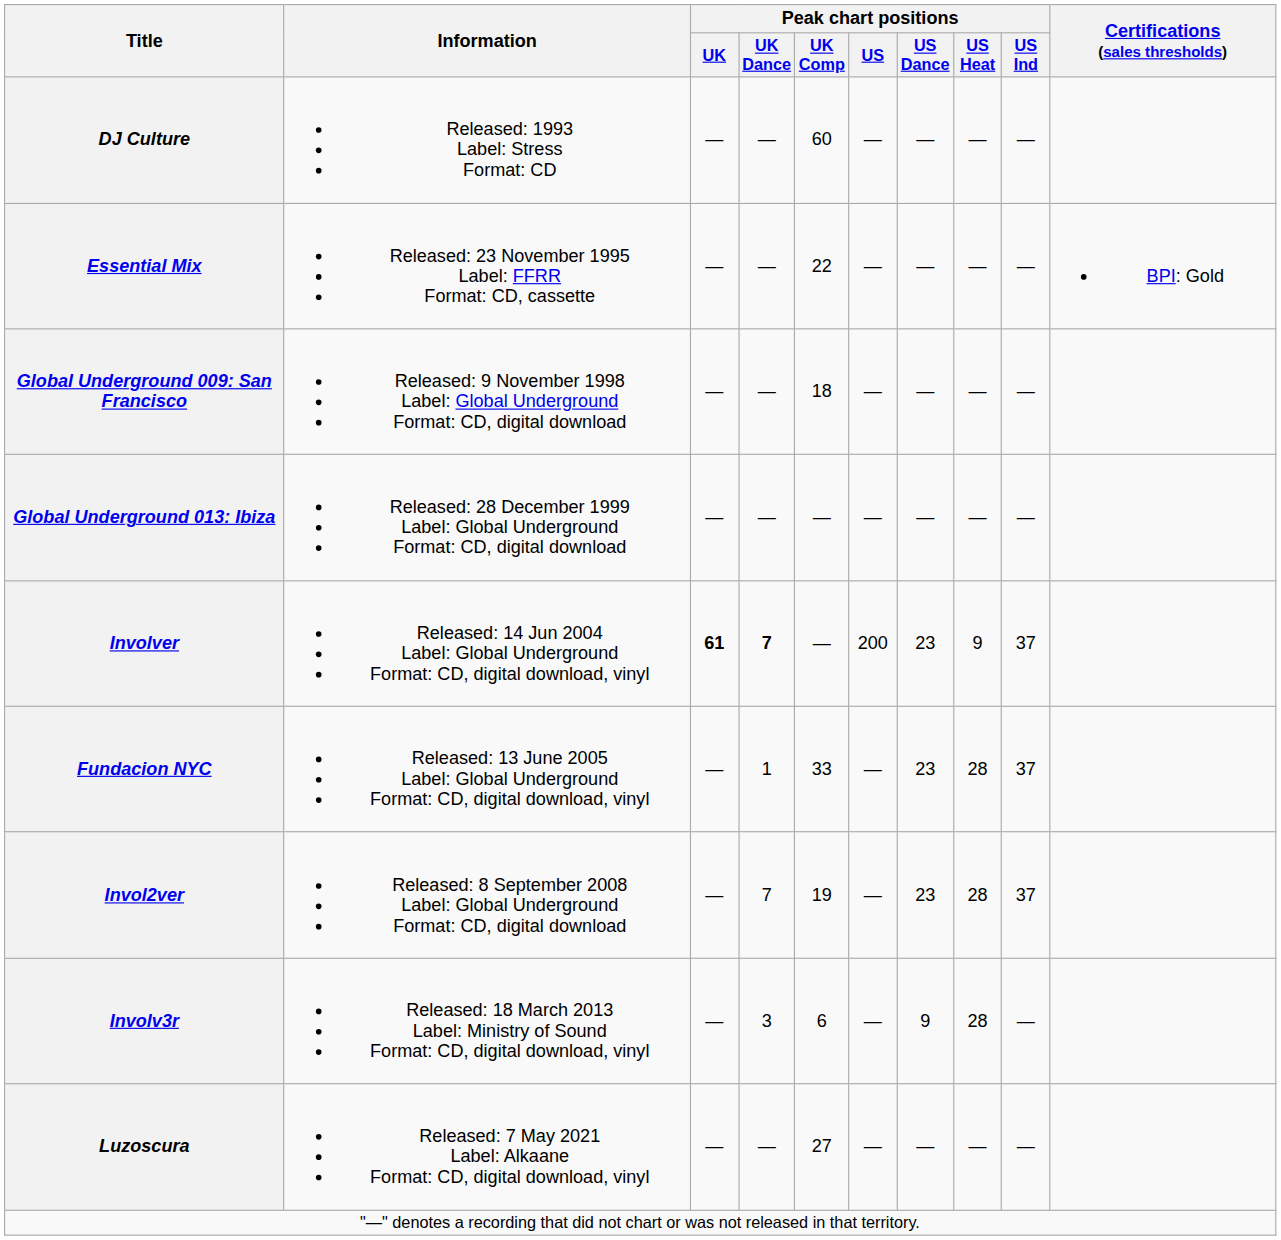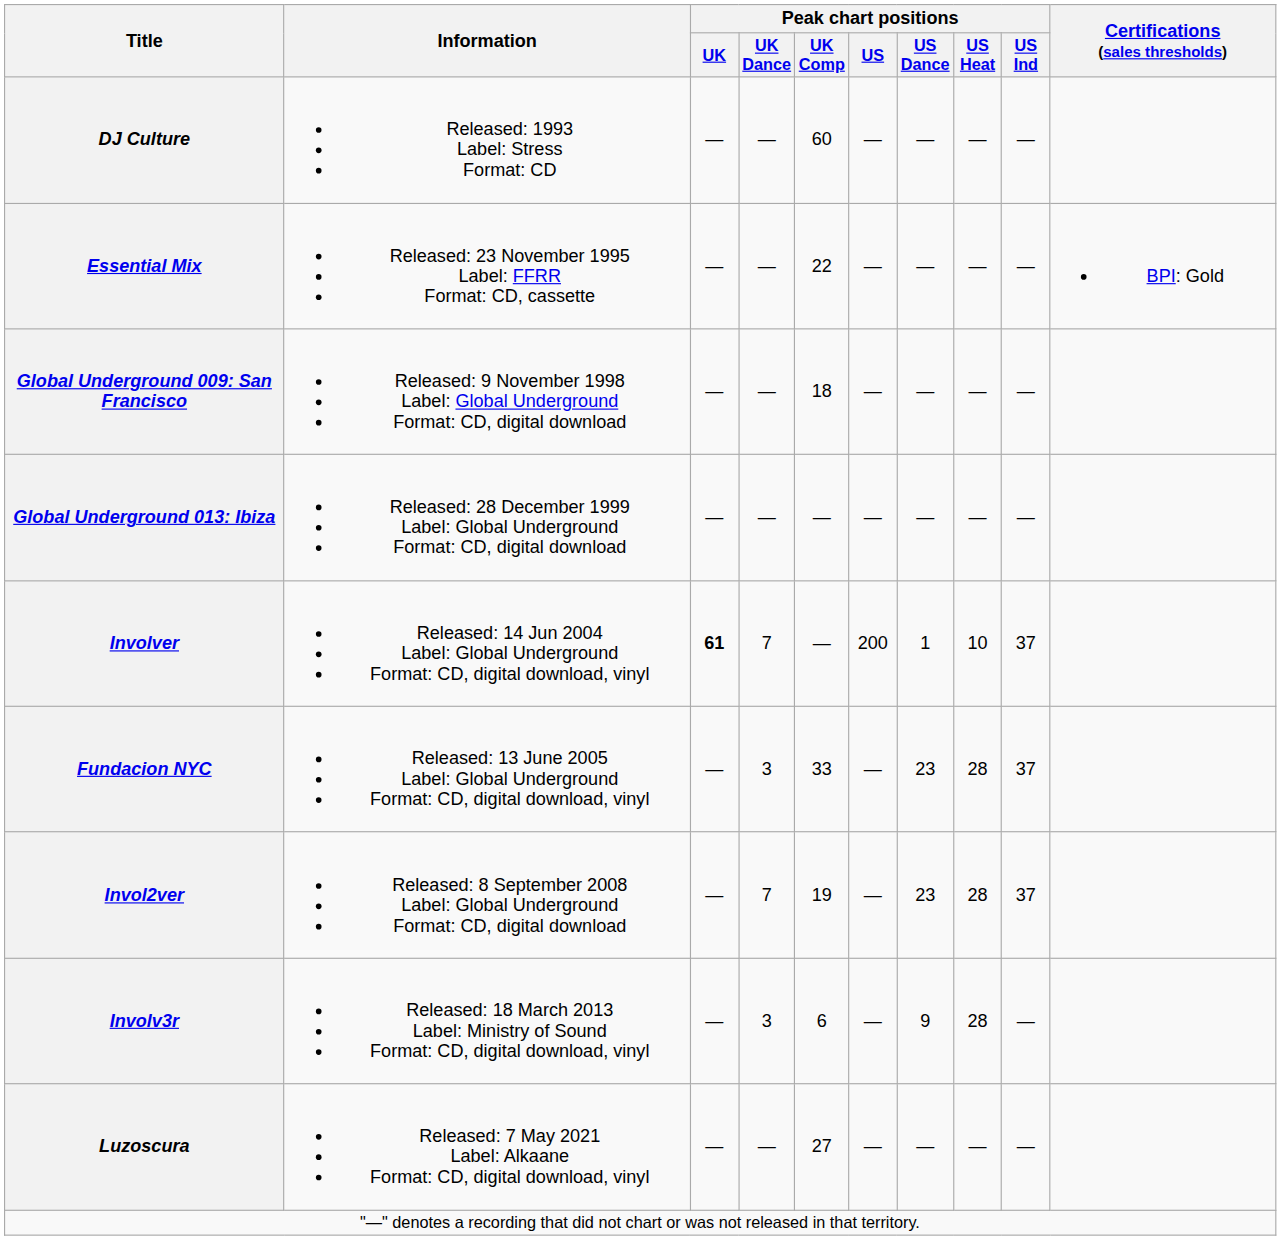Involver | Peak chart positions / UK Dance: bold -> normal
Involver | Peak chart positions / US Dance: 23 -> 1
Involver | Peak chart positions / US Heat: 9 -> 10
Fundacion NYC | Peak chart positions / UK Dance: 1 -> 3
